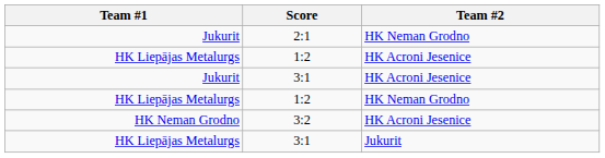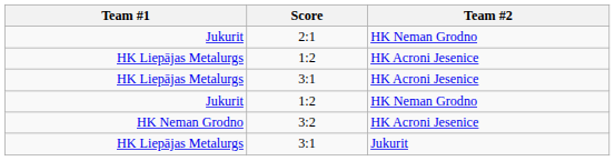3:1 / HK Acroni Jesenice | Team #1: Jukurit -> HK Liepājas Metalurgs
1:2 / HK Neman Grodno | Team #1: HK Liepājas Metalurgs -> Jukurit
